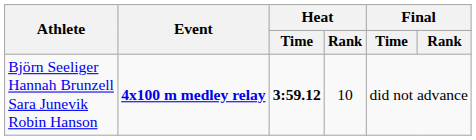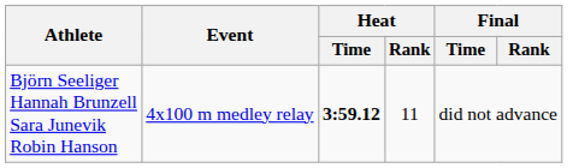Björn Seeliger Hannah Brunzell Sara Junevik Robin Hanson | Event: bold -> normal
Björn Seeliger Hannah Brunzell Sara Junevik Robin Hanson | Heat / Rank: 10 -> 11
